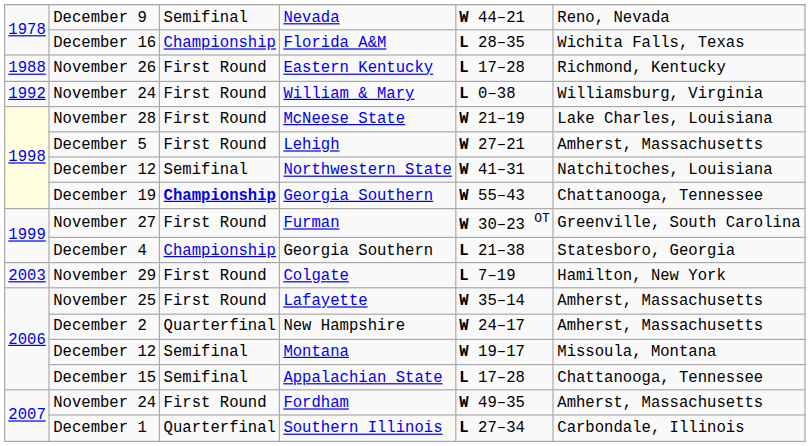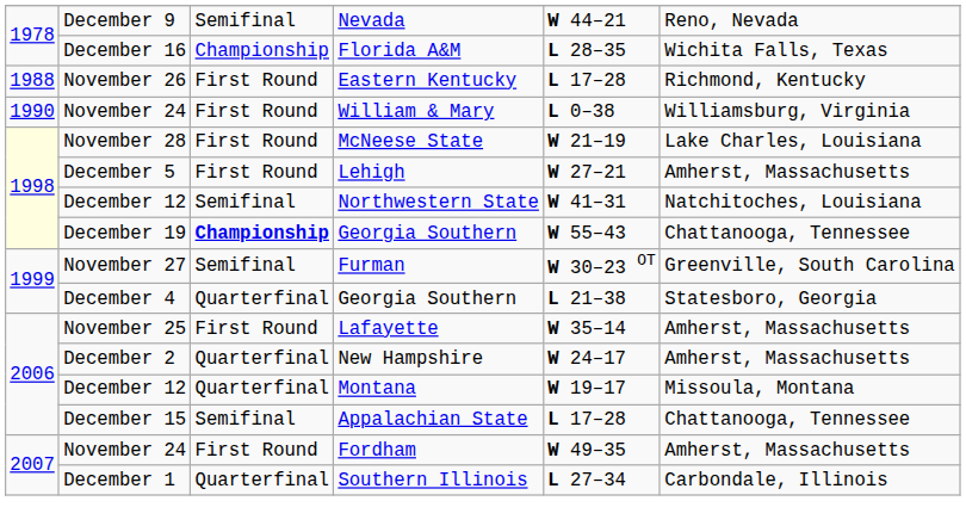William & Mary | column 1: 1992 -> 1990
Furman | column 3: First Round -> Semifinal
December 4 / Georgia Southern | column 3: Championship -> Quarterfinal
- row: 2003 | November 29 | First Round | Colgate | L 7–19 | Hamilton, New York
Montana | column 3: Semifinal -> Quarterfinal
